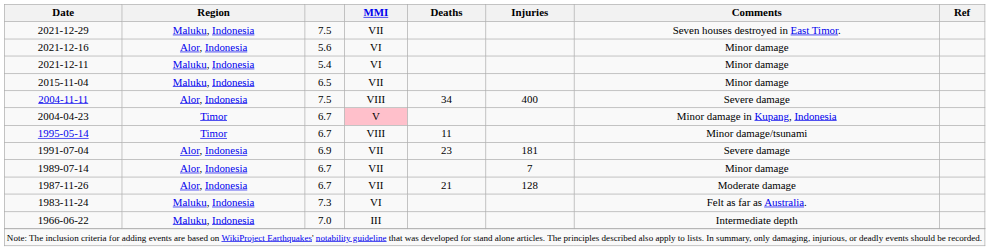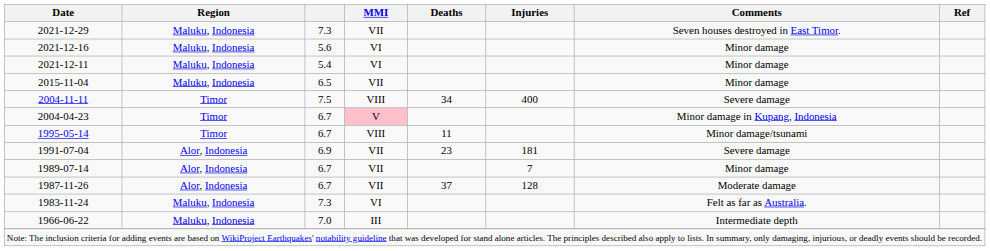2021-12-29 | column 3: 7.5 -> 7.3
2021-12-16 | Region: Alor, Indonesia -> Maluku, Indonesia
2004-11-11 | Region: Alor, Indonesia -> Timor
1987-11-26 | Deaths: 21 -> 37
